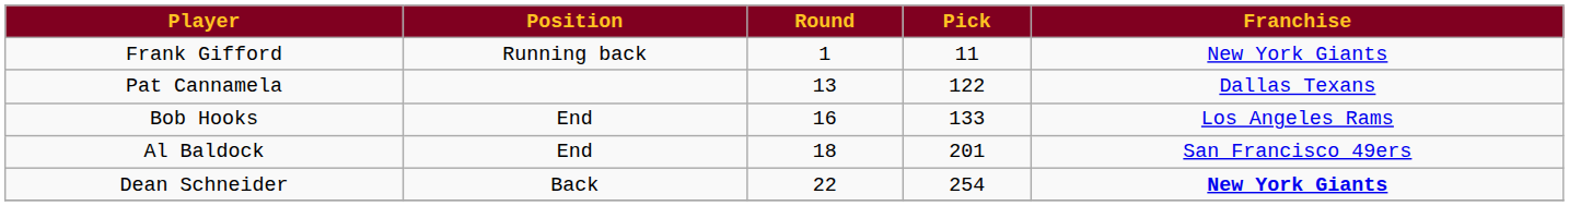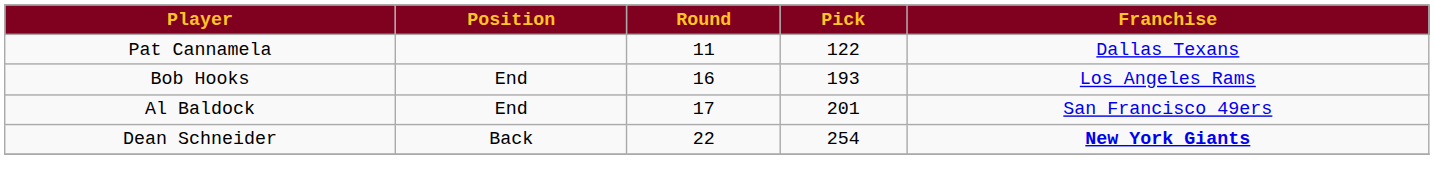- row: Frank Gifford | Running back | 1 | 11 | New York Giants
Pat Cannamela | Round: 13 -> 11
Bob Hooks | Pick: 133 -> 193
Al Baldock | Round: 18 -> 17
